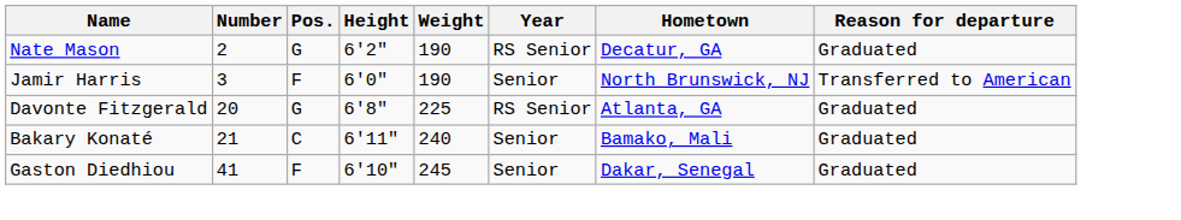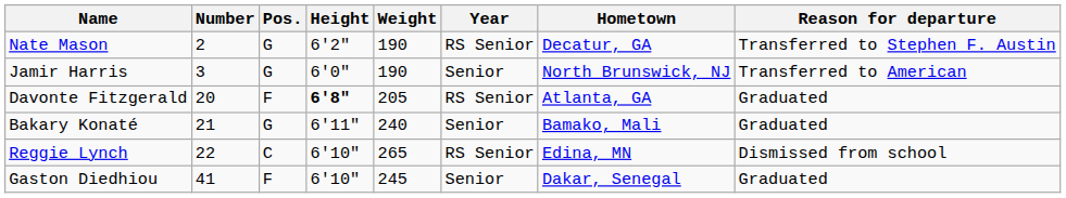Nate Mason | Reason for departure: Graduated -> Transferred to Stephen F. Austin
Jamir Harris | Pos.: F -> G
Davonte Fitzgerald | Pos.: G -> F
Davonte Fitzgerald | Height: normal -> bold
Davonte Fitzgerald | Weight: 225 -> 205
Bakary Konaté | Pos.: C -> G
+ row: Reggie Lynch | 22 | C | 6'10" | 265 | RS Senior | Edina, MN | Dismissed from school
